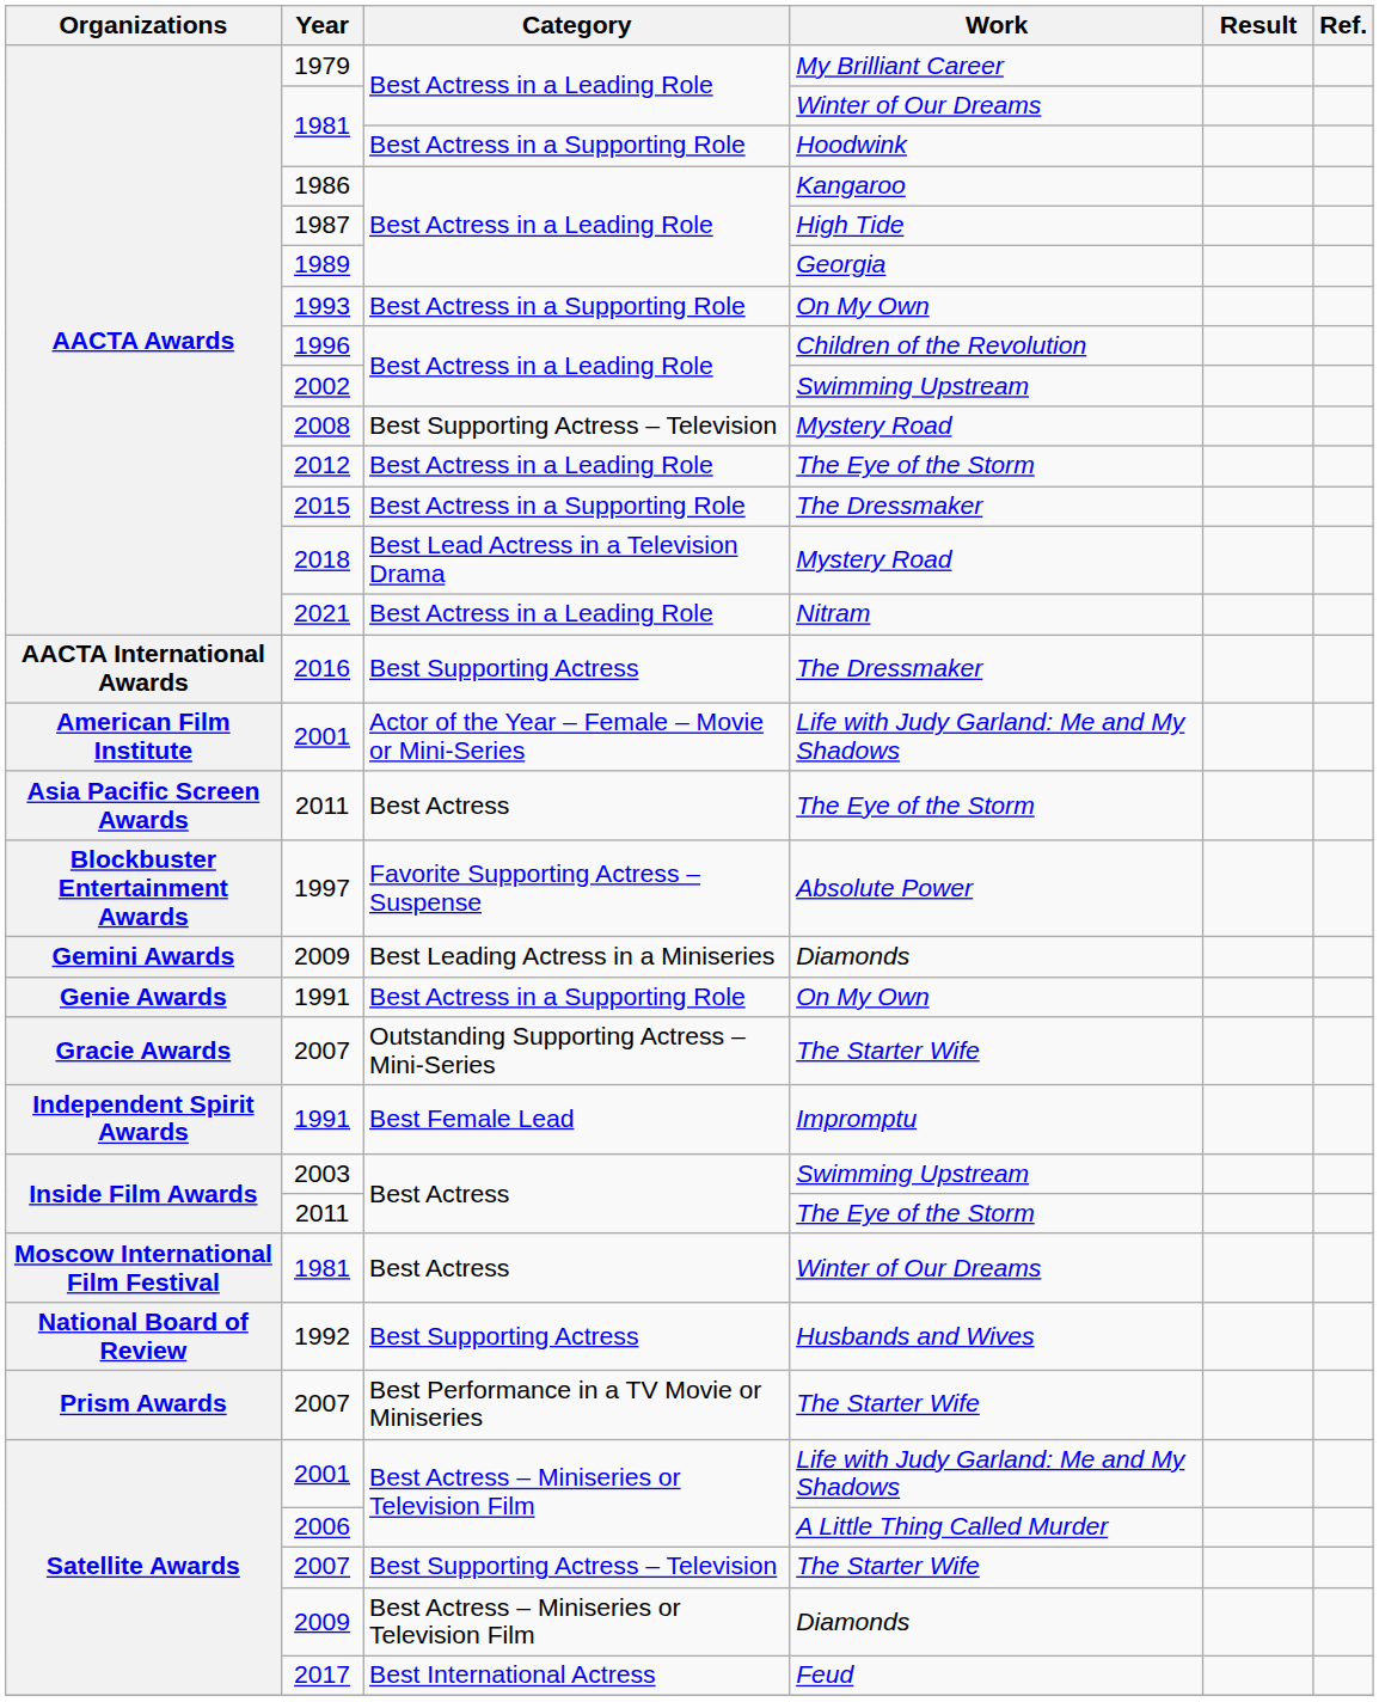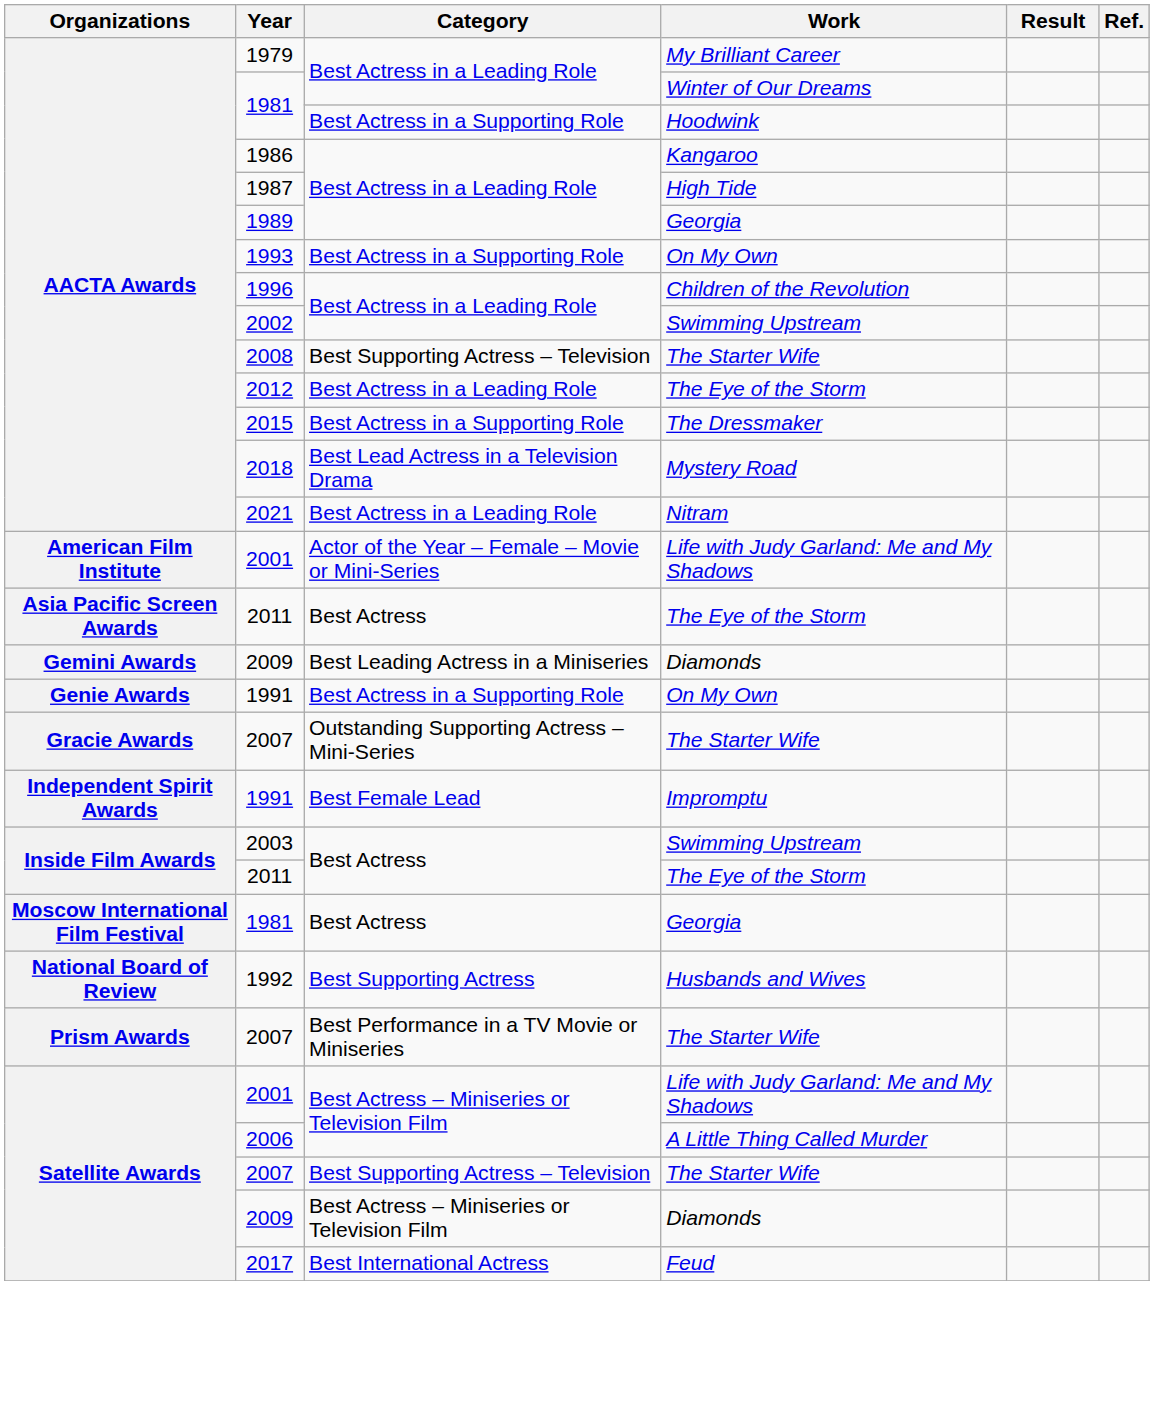2008 | Work: Mystery Road -> The Starter Wife
- row: AACTA International Awards | 2016 | Best Supporting Actress | The Dressmaker
- row: Blockbuster Entertainment Awards | 1997 | Favorite Supporting Actress – Suspense | Absolute Power
Moscow International Film Festival / 1981 | Work: Winter of Our Dreams -> Georgia
